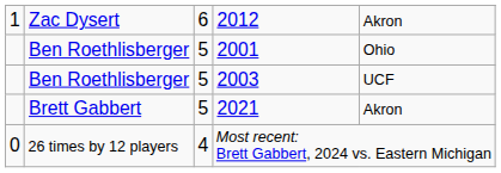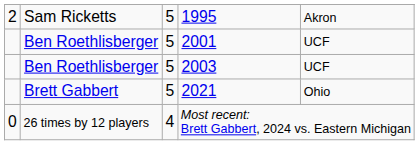- row: 1 | Zac Dysert | 6 | 2012 | Akron
+ row: 2 | Sam Ricketts | 5 | 1995 | Akron
2001 | column 5: Ohio -> UCF
2021 | column 5: Akron -> Ohio
